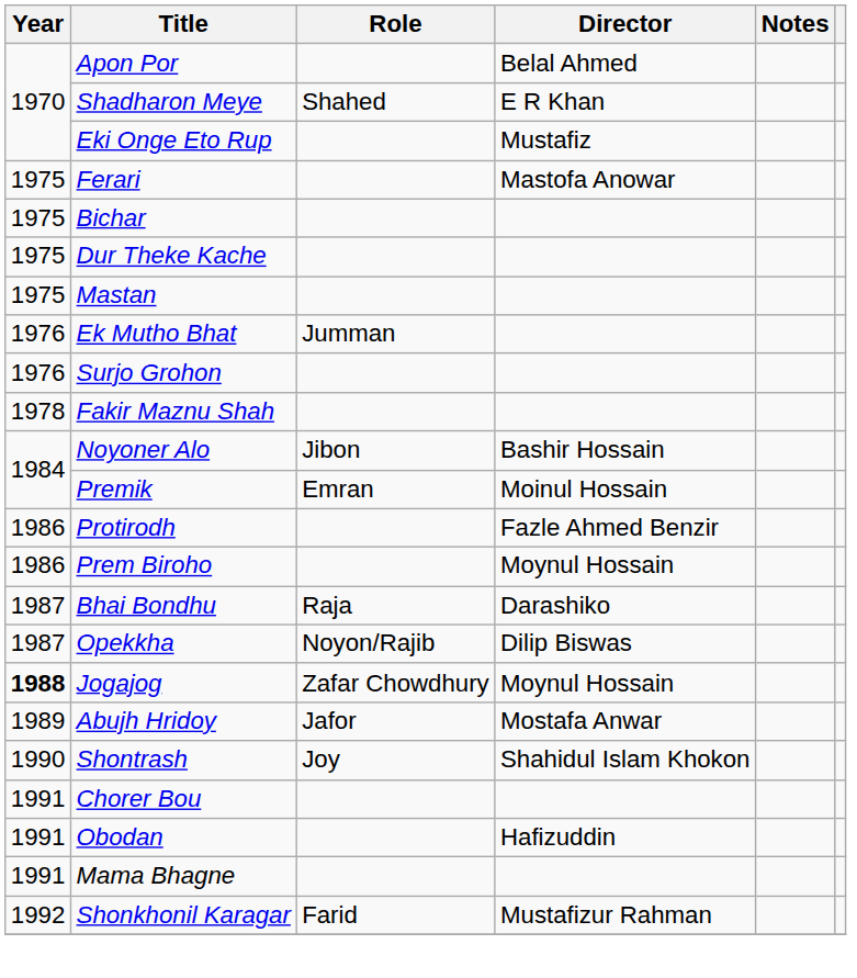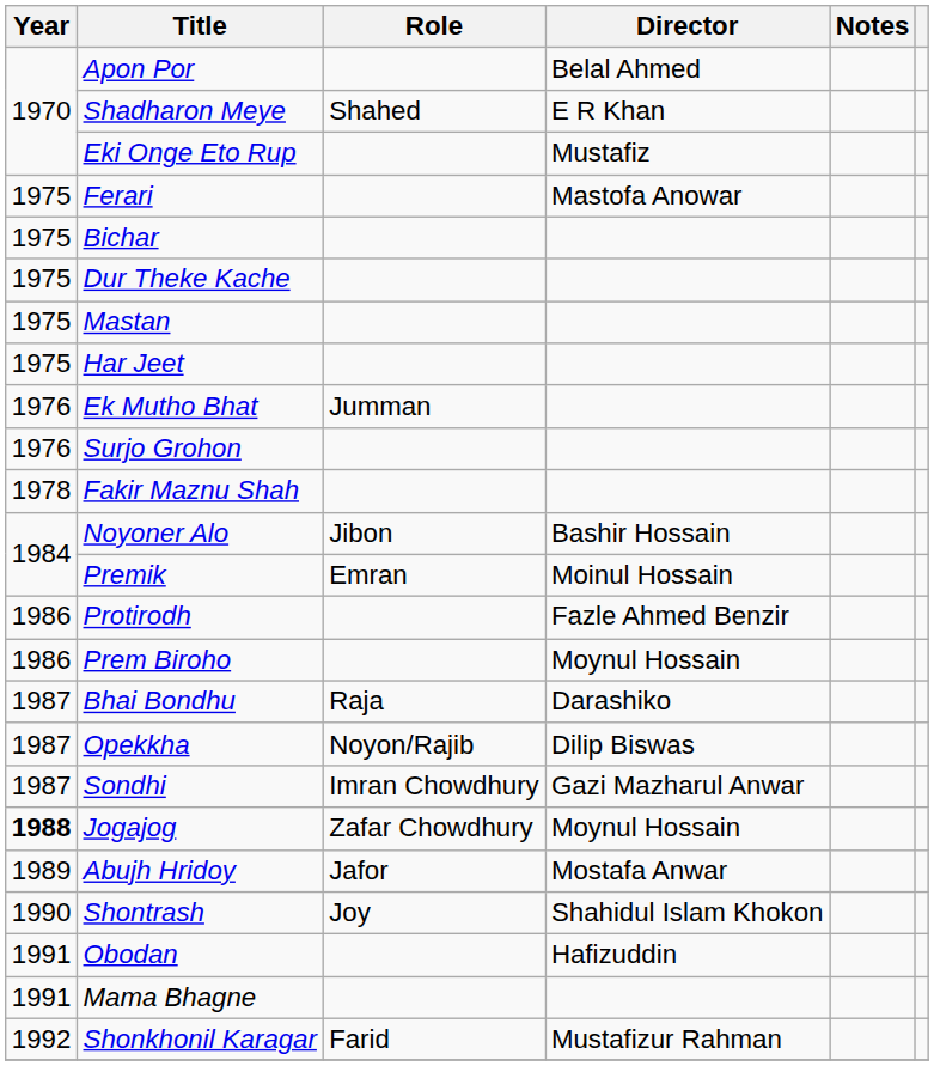+ row: 1975 | Har Jeet
+ row: 1987 | Sondhi | Imran Chowdhury | Gazi Mazharul Anwar
- row: 1991 | Chorer Bou
